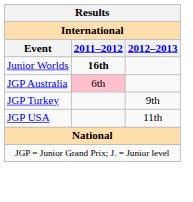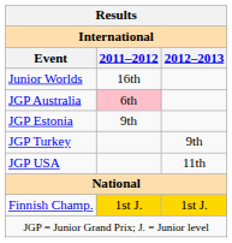Junior Worlds | 2011–2012: bold -> normal
+ row: JGP Estonia | 9th
+ row: Finnish Champ. | 1st J. | 1st J.
